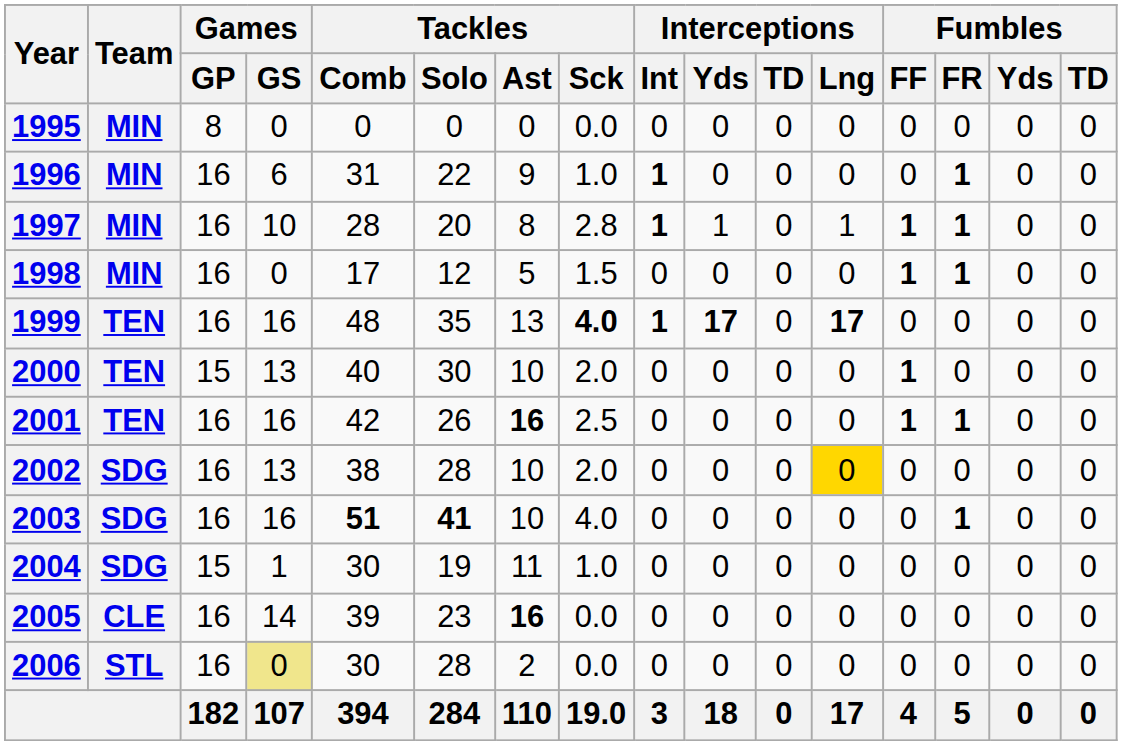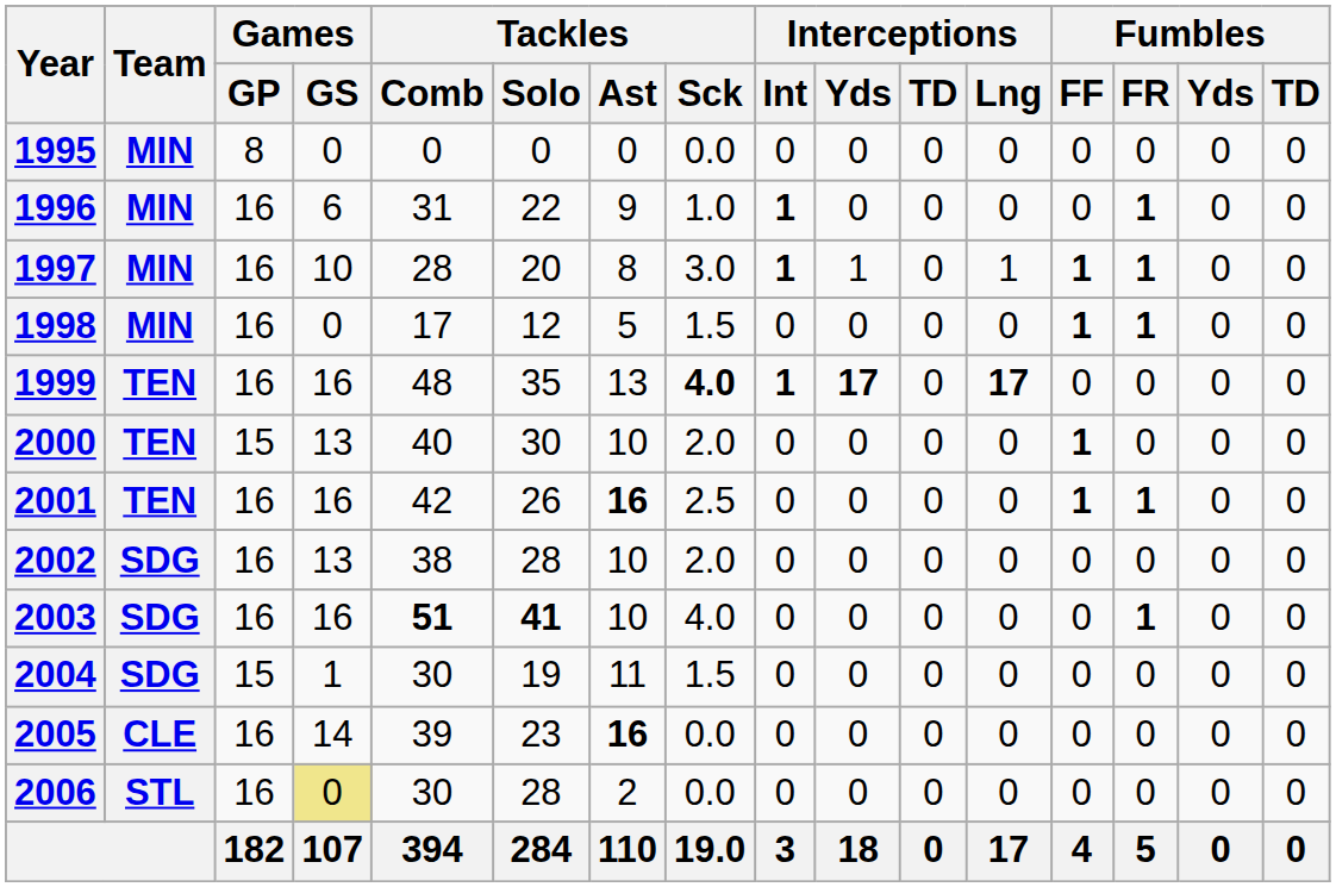1997 | Tackles / Sck: 2.8 -> 3.0
2002 | Interceptions / Lng: gold background -> no background
2004 | Tackles / Sck: 1.0 -> 1.5
